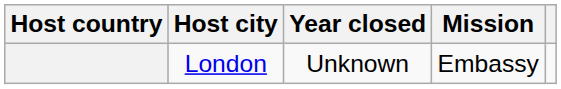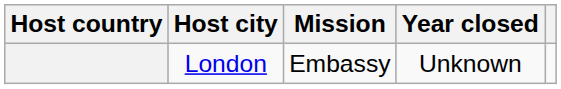columns swapped: Mission <-> Year closed
